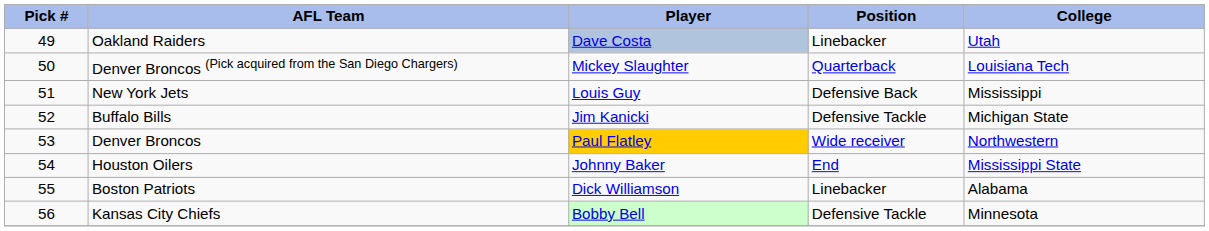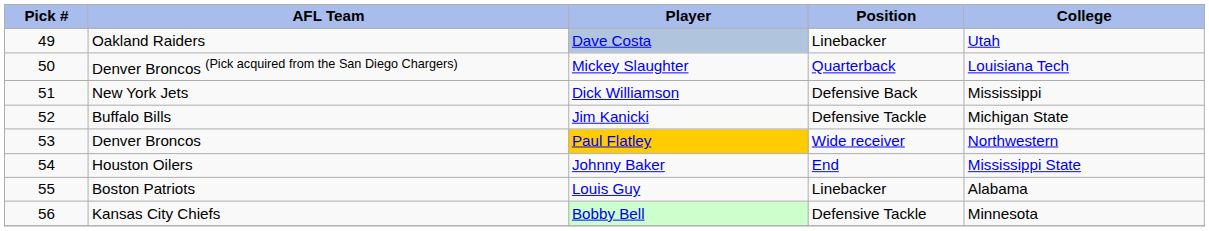New York Jets | Player: Louis Guy -> Dick Williamson
Boston Patriots | Player: Dick Williamson -> Louis Guy
